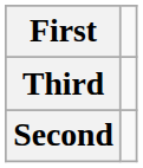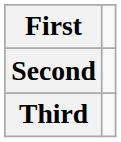rows swapped: Second <-> Third
